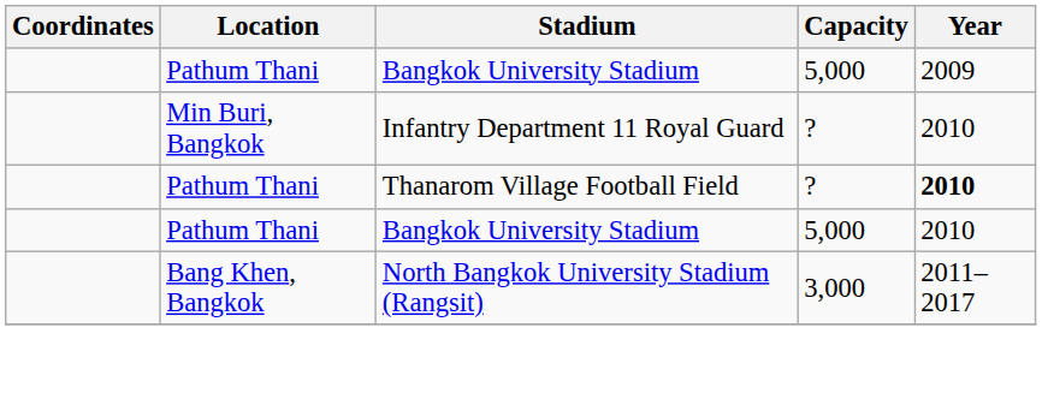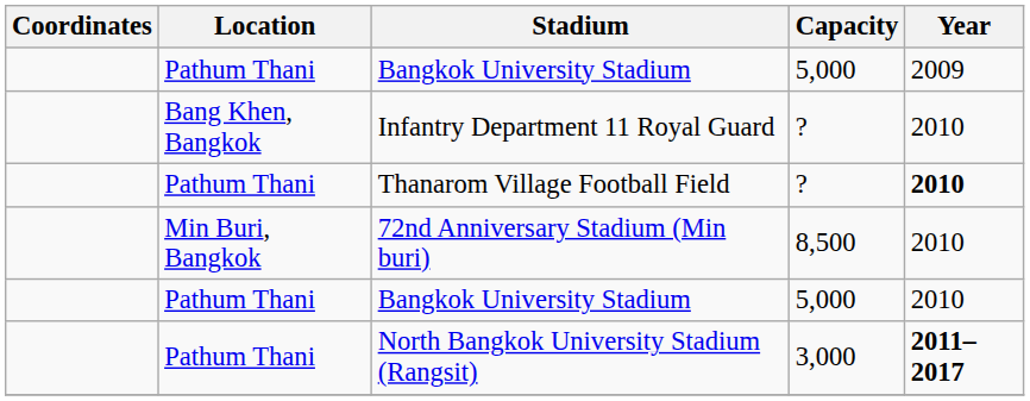Infantry Department 11 Royal Guard | Location: Min Buri, Bangkok -> Bang Khen, Bangkok
+ row: Min Buri, Bangkok | 72nd Anniversary Stadium (Min buri) | 8,500 | 2010
North Bangkok University Stadium (Rangsit) | Location: Bang Khen, Bangkok -> Pathum Thani
North Bangkok University Stadium (Rangsit) | Year: normal -> bold
